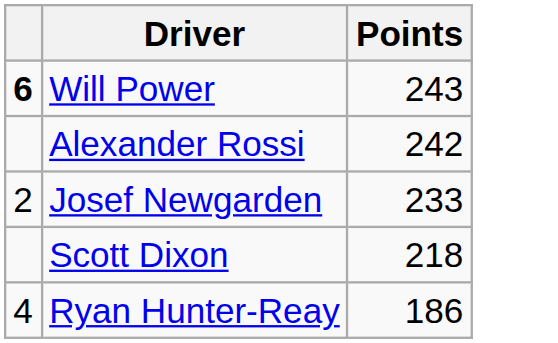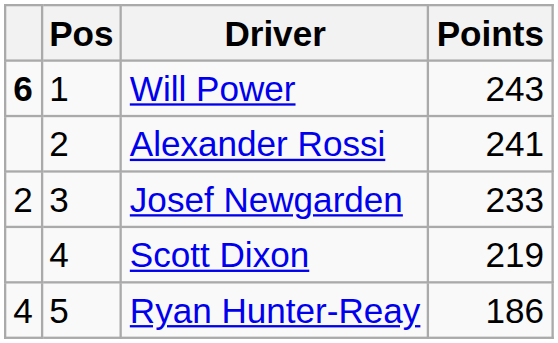+ column: Pos | 1 | 2 | 3 | 4 | 5
Alexander Rossi | Points: 242 -> 241
Scott Dixon | Points: 218 -> 219
